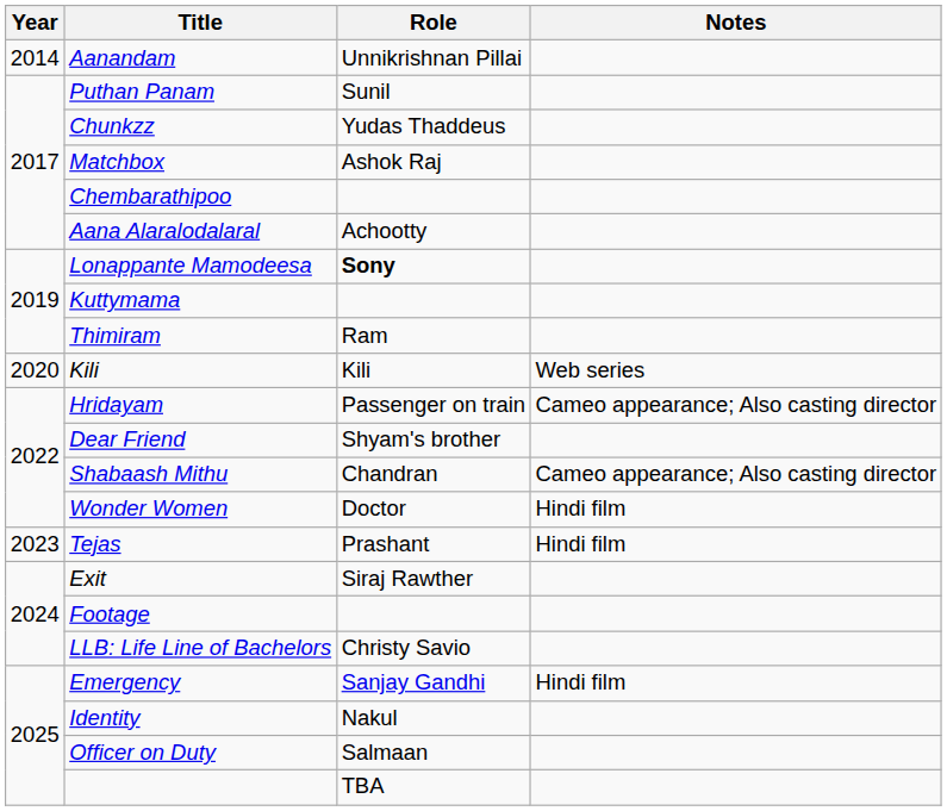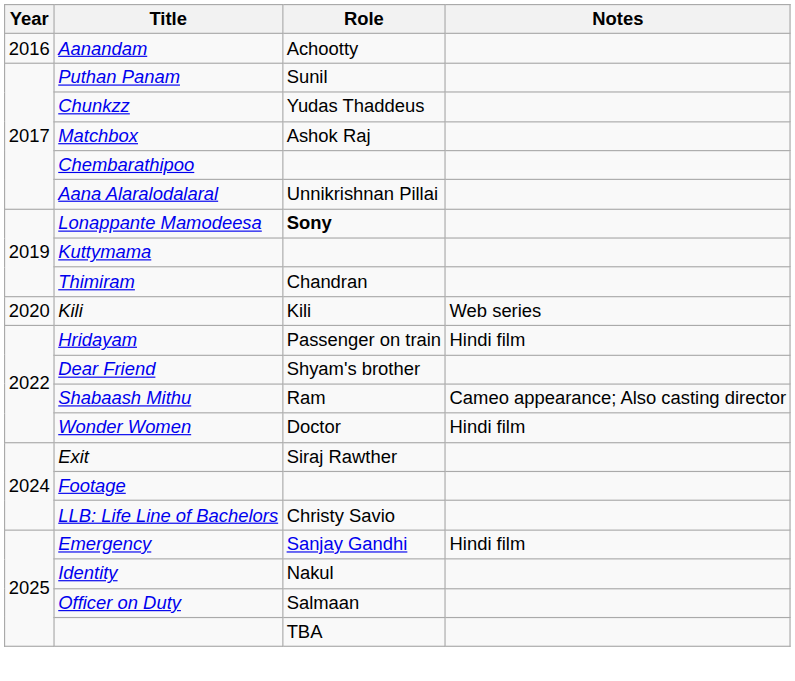Aanandam | Year: 2014 -> 2016
Aanandam | Role: Unnikrishnan Pillai -> Achootty
Aana Alaralodalaral | Role: Achootty -> Unnikrishnan Pillai
Thimiram | Role: Ram -> Chandran
Hridayam | Notes: Cameo appearance; Also casting director -> Hindi film
Shabaash Mithu | Role: Chandran -> Ram
- row: 2023 | Tejas | Prashant | Hindi film
